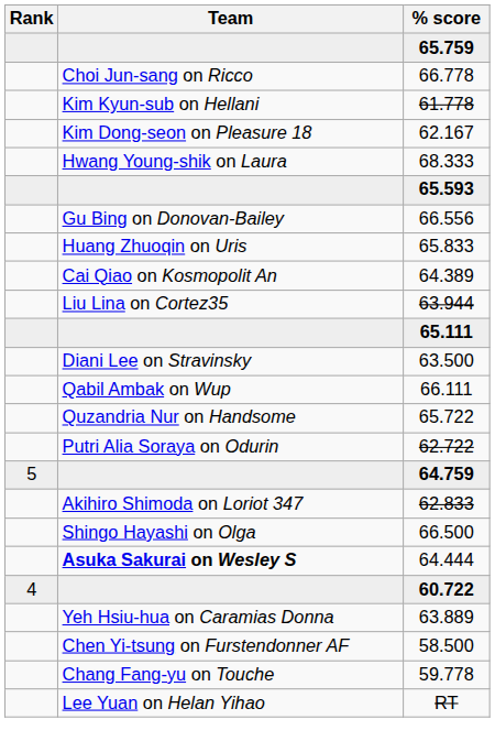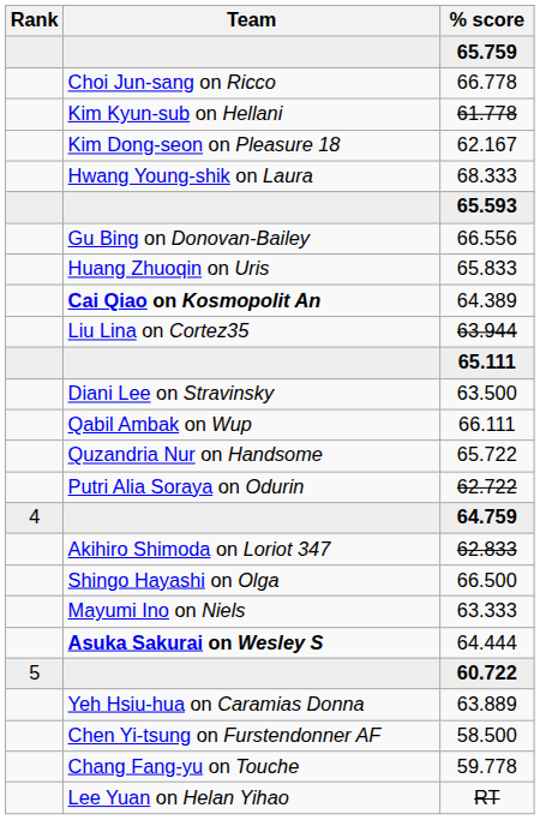64.389 | Team: normal -> bold
64.759 | Rank: 5 -> 4
+ row: Mayumi Ino on Niels | 63.333
60.722 | Rank: 4 -> 5
